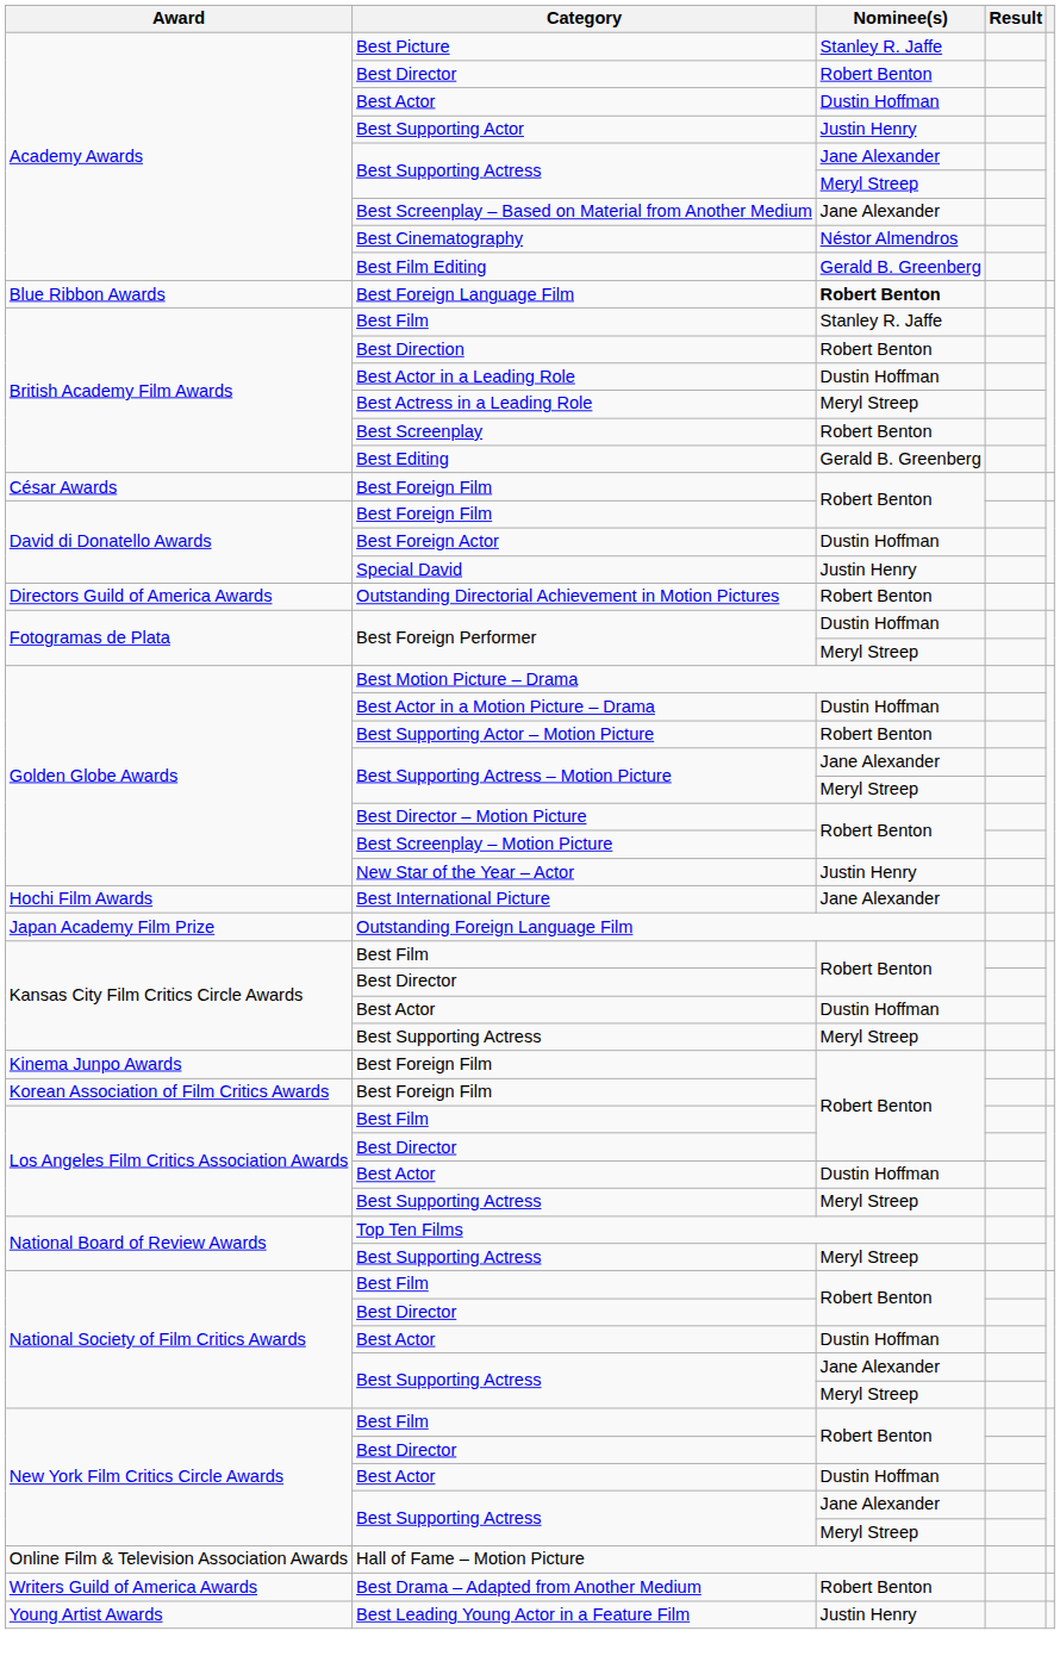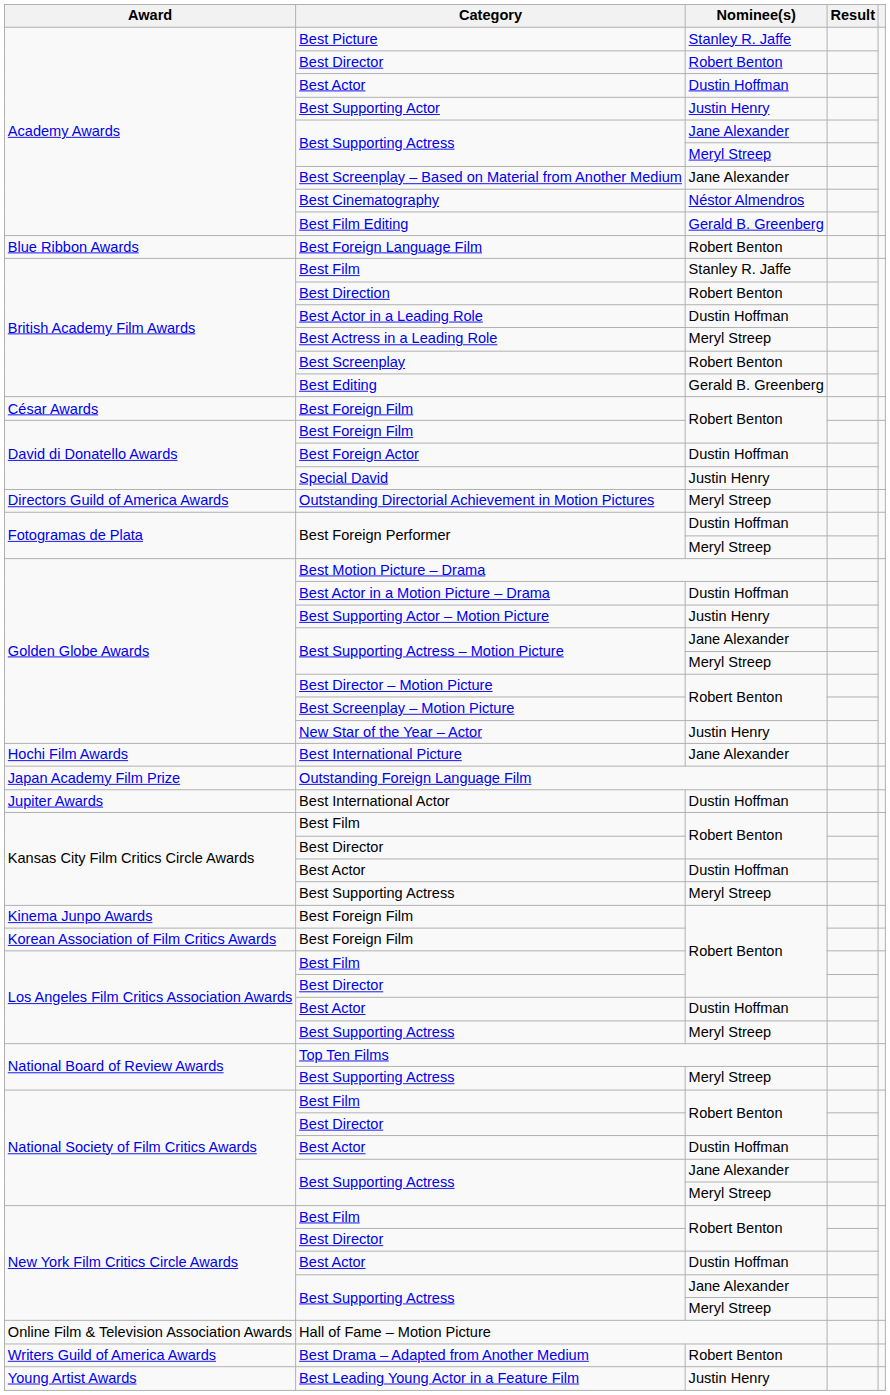Best Foreign Language Film | Nominee(s): bold -> normal
Outstanding Directorial Achievement in Motion Pictures | Nominee(s): Robert Benton -> Meryl Streep
Best Supporting Actor – Motion Picture | Nominee(s): Robert Benton -> Justin Henry
+ row: Jupiter Awards | Best International Actor | Dustin Hoffman
